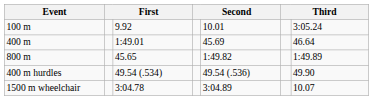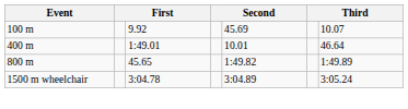100 m | column 5: 10.01 -> 45.69
100 m | column 7: 3:05.24 -> 10.07
400 m | column 5: 45.69 -> 10.01
- row: 400 m hurdles | 49.54 (.534) | 49.54 (.536) | 49.90
1500 m wheelchair | column 7: 10.07 -> 3:05.24
